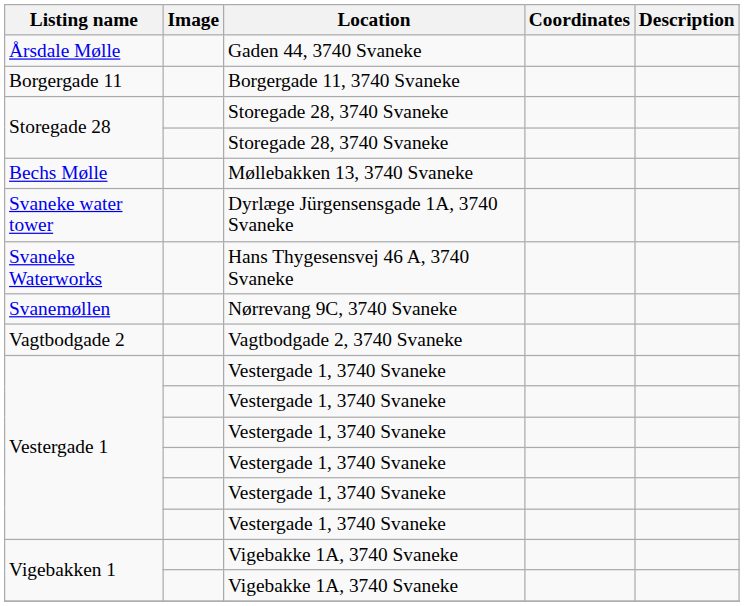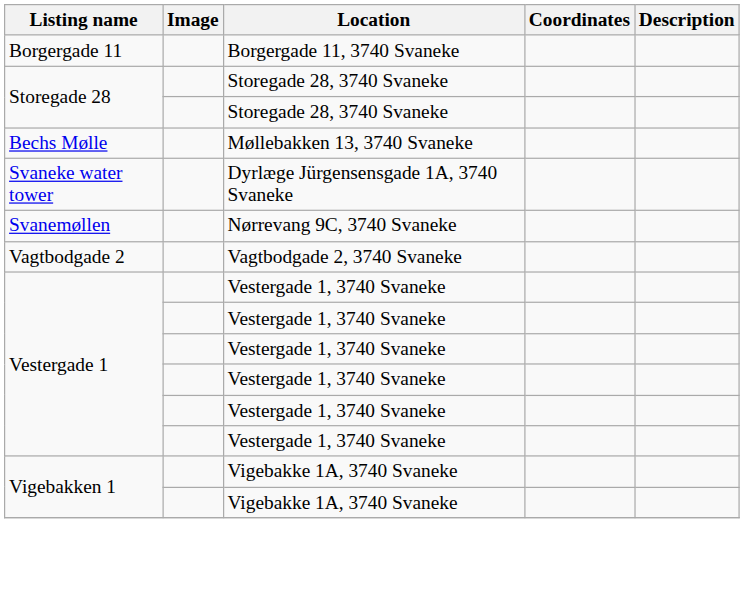- row: Årsdale Mølle | Gaden 44, 3740 Svaneke
- row: Svaneke Waterworks | Hans Thygesensvej 46 A, 3740 Svaneke
